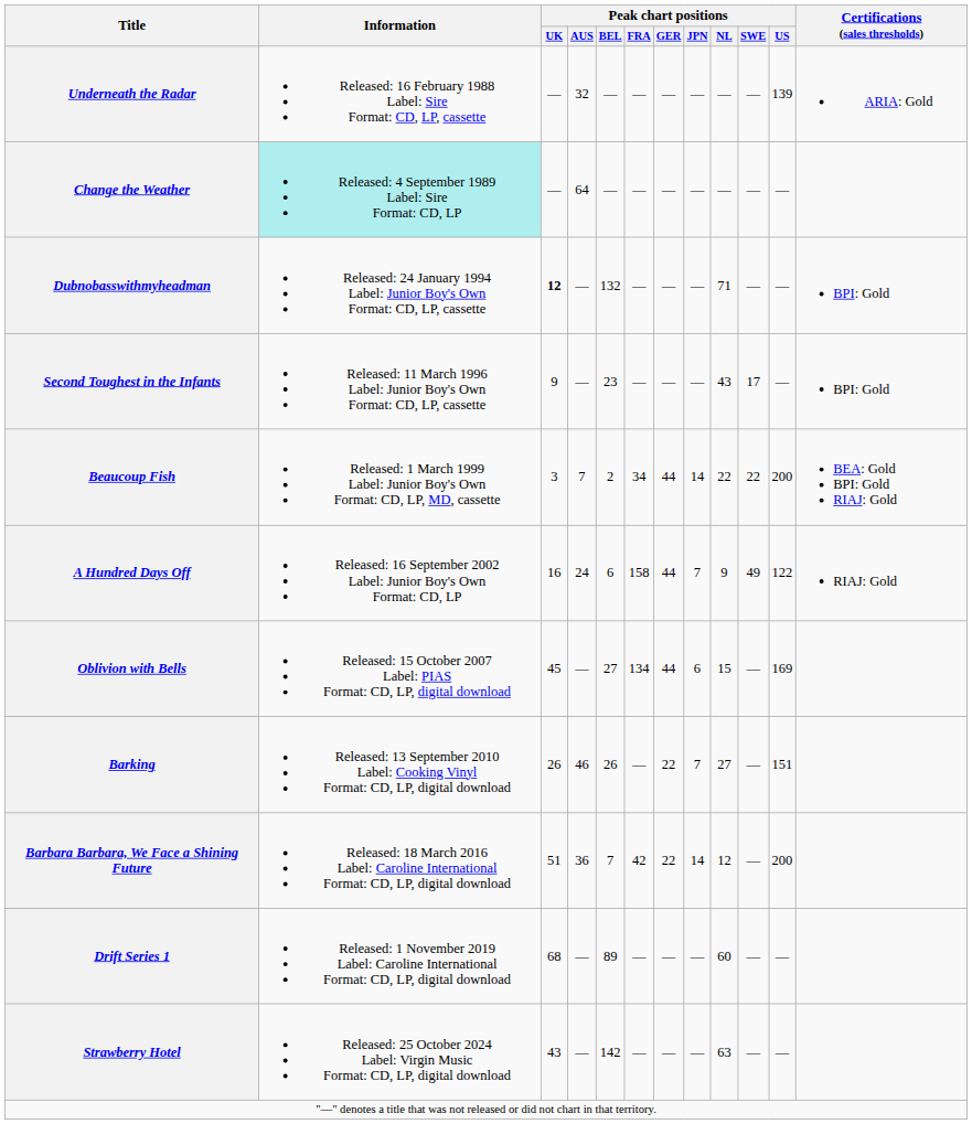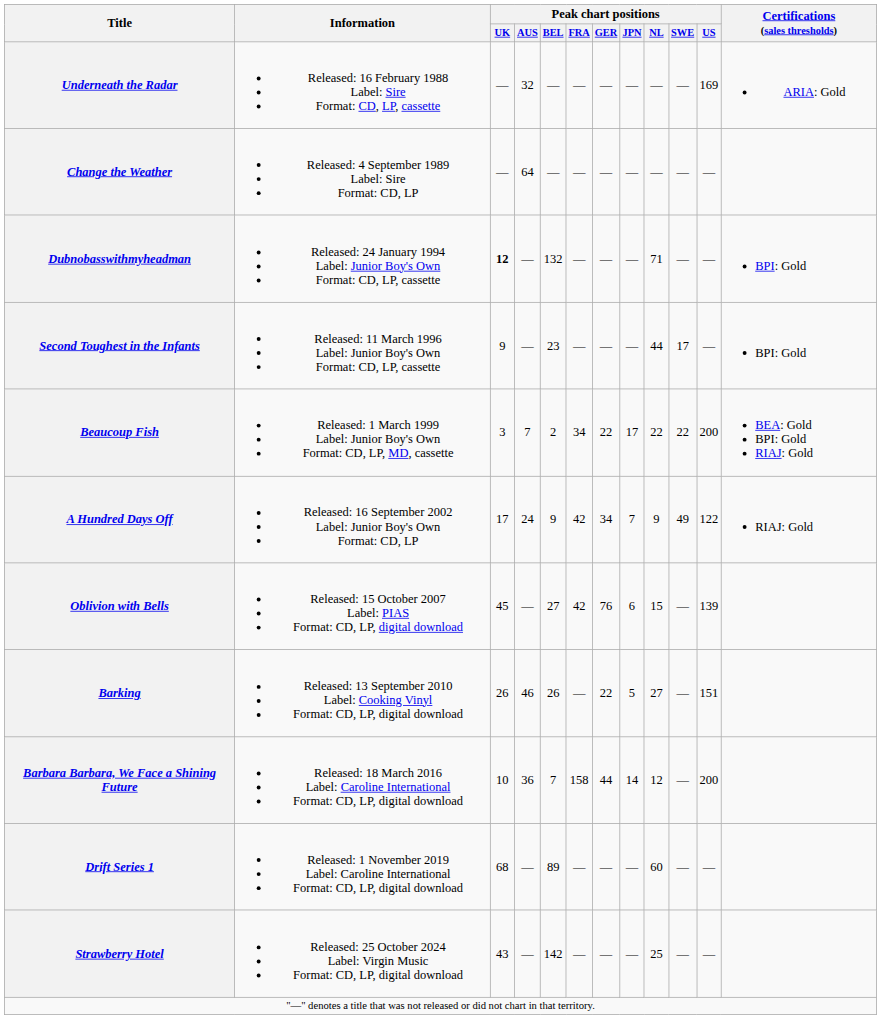Underneath the Radar | Peak chart positions / US: 139 -> 169
Change the Weather | Information: paleturquoise background -> no background
Second Toughest in the Infants | Peak chart positions / NL: 43 -> 44
Beaucoup Fish | Peak chart positions / GER: 44 -> 22
Beaucoup Fish | Peak chart positions / JPN: 14 -> 17
A Hundred Days Off | Peak chart positions / UK: 16 -> 17
A Hundred Days Off | Peak chart positions / BEL: 6 -> 9
A Hundred Days Off | Peak chart positions / FRA: 158 -> 42
A Hundred Days Off | Peak chart positions / GER: 44 -> 34
Oblivion with Bells | Peak chart positions / FRA: 134 -> 42
Oblivion with Bells | Peak chart positions / GER: 44 -> 76
Oblivion with Bells | Peak chart positions / US: 169 -> 139
Barking | Peak chart positions / JPN: 7 -> 5
Barbara Barbara, We Face a Shining Future | Peak chart positions / UK: 51 -> 10
Barbara Barbara, We Face a Shining Future | Peak chart positions / FRA: 42 -> 158
Barbara Barbara, We Face a Shining Future | Peak chart positions / GER: 22 -> 44
Strawberry Hotel | Peak chart positions / NL: 63 -> 25
